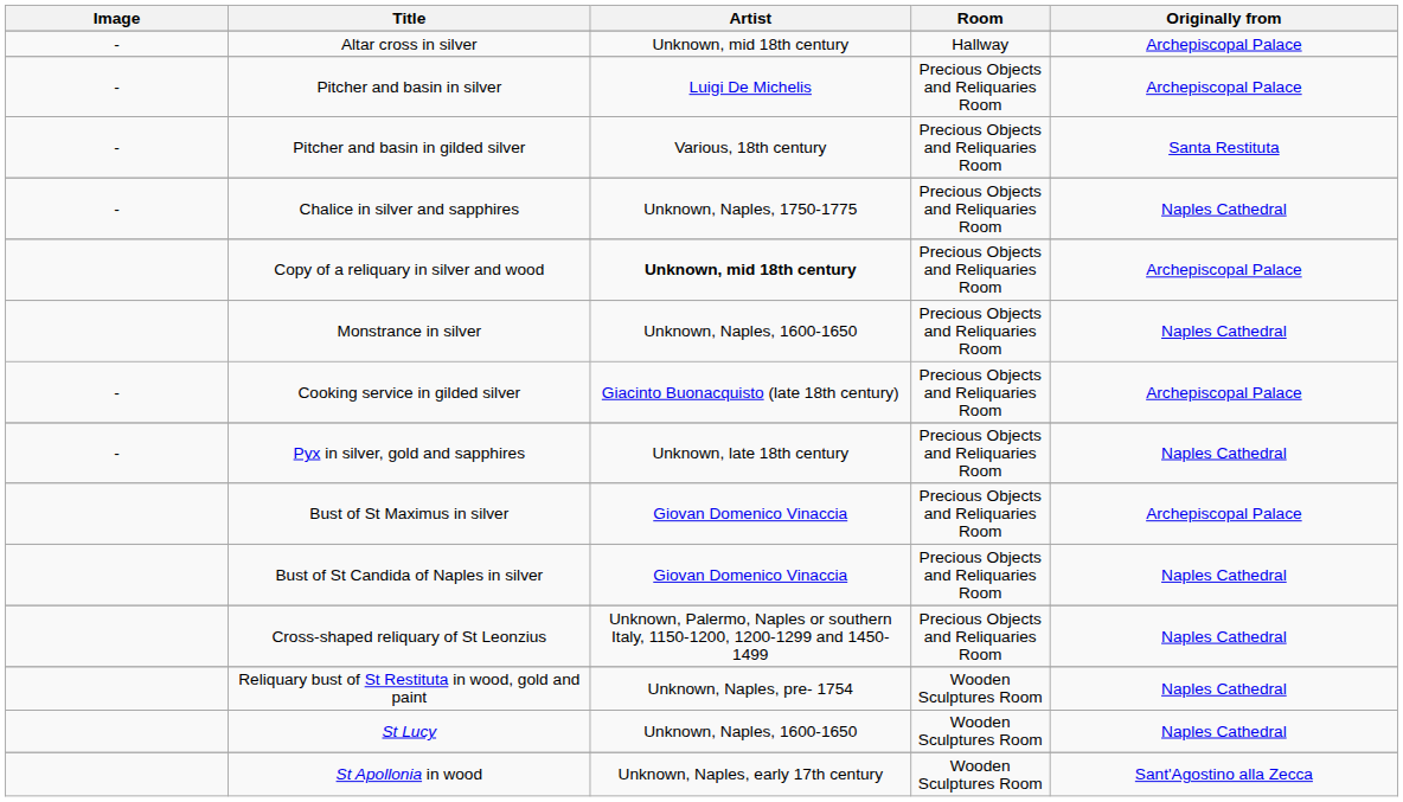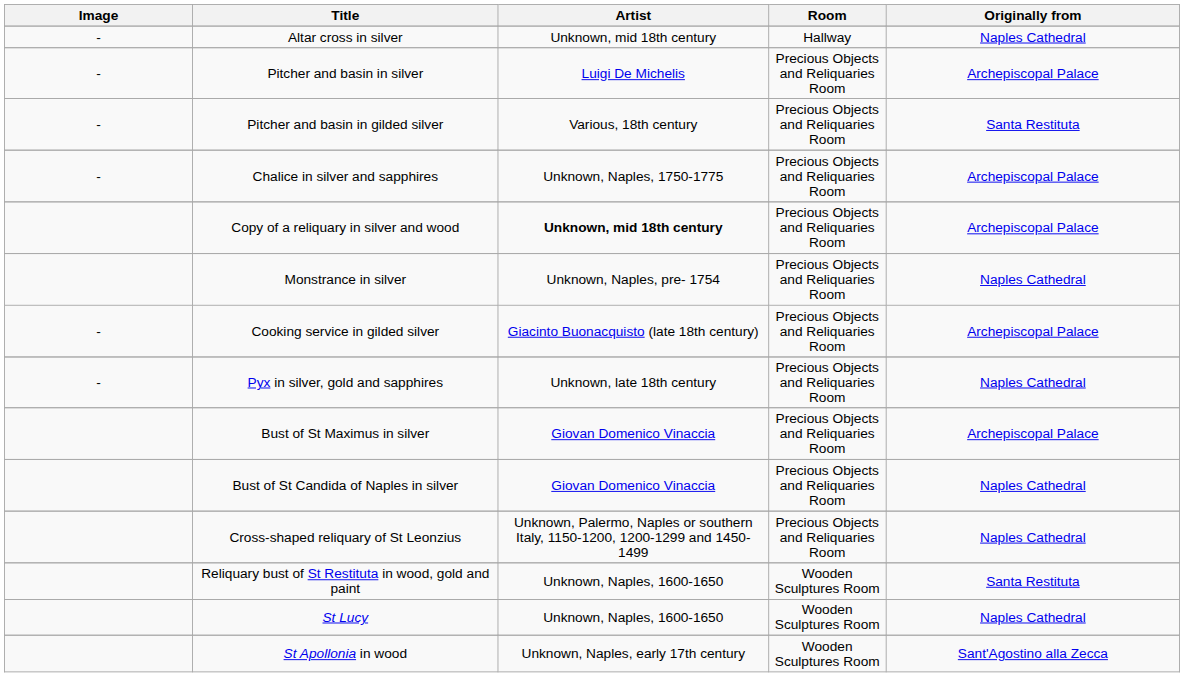Altar cross in silver | Originally from: Archepiscopal Palace -> Naples Cathedral
Chalice in silver and sapphires | Originally from: Naples Cathedral -> Archepiscopal Palace
Monstrance in silver | Artist: Unknown, Naples, 1600-1650 -> Unknown, Naples, pre- 1754
Reliquary bust of St Restituta in wood, gold and paint | Artist: Unknown, Naples, pre- 1754 -> Unknown, Naples, 1600-1650
Reliquary bust of St Restituta in wood, gold and paint | Originally from: Naples Cathedral -> Santa Restituta
